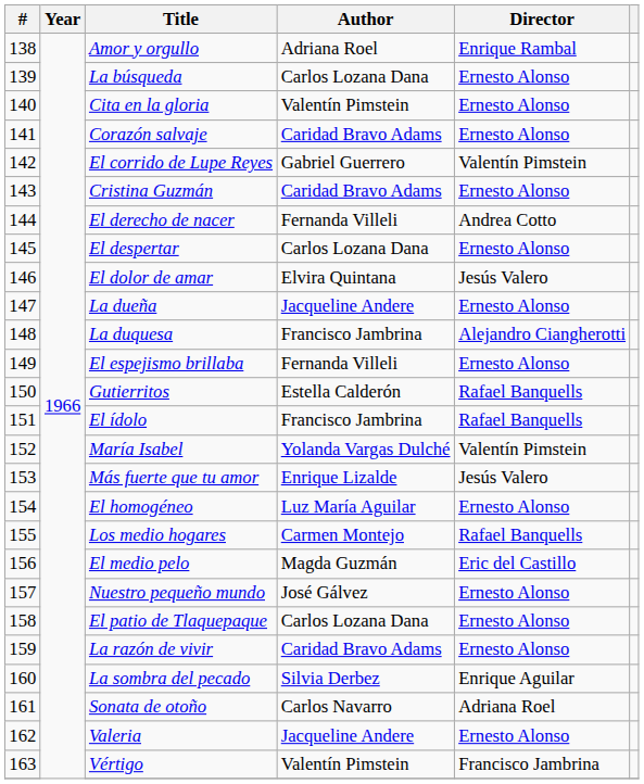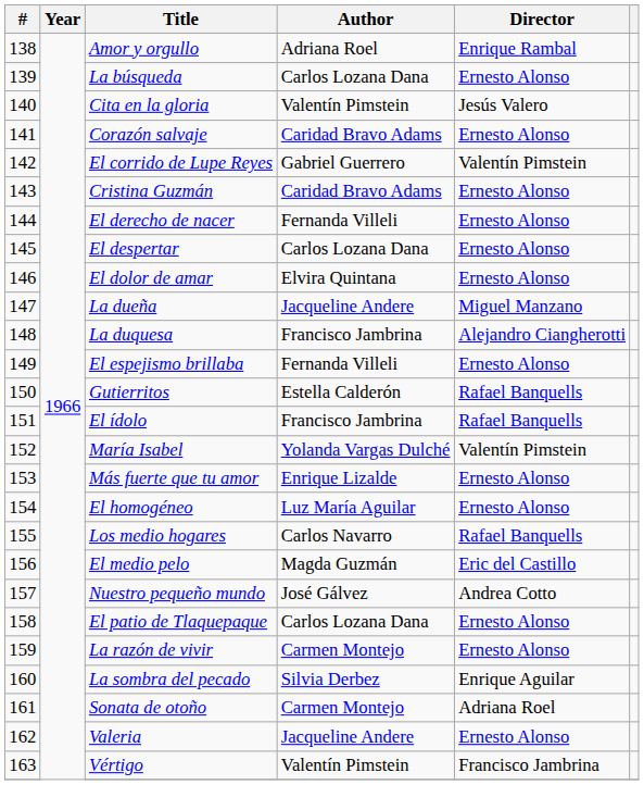Cita en la gloria | Director: Ernesto Alonso -> Jesús Valero
El derecho de nacer | Director: Andrea Cotto -> Ernesto Alonso
El dolor de amar | Director: Jesús Valero -> Ernesto Alonso
La dueña | Director: Ernesto Alonso -> Miguel Manzano
Más fuerte que tu amor | Director: Jesús Valero -> Ernesto Alonso
Los medio hogares | Author: Carmen Montejo -> Carlos Navarro
Nuestro pequeño mundo | Director: Ernesto Alonso -> Andrea Cotto
La razón de vivir | Author: Caridad Bravo Adams -> Carmen Montejo
Sonata de otoño | Author: Carlos Navarro -> Carmen Montejo
